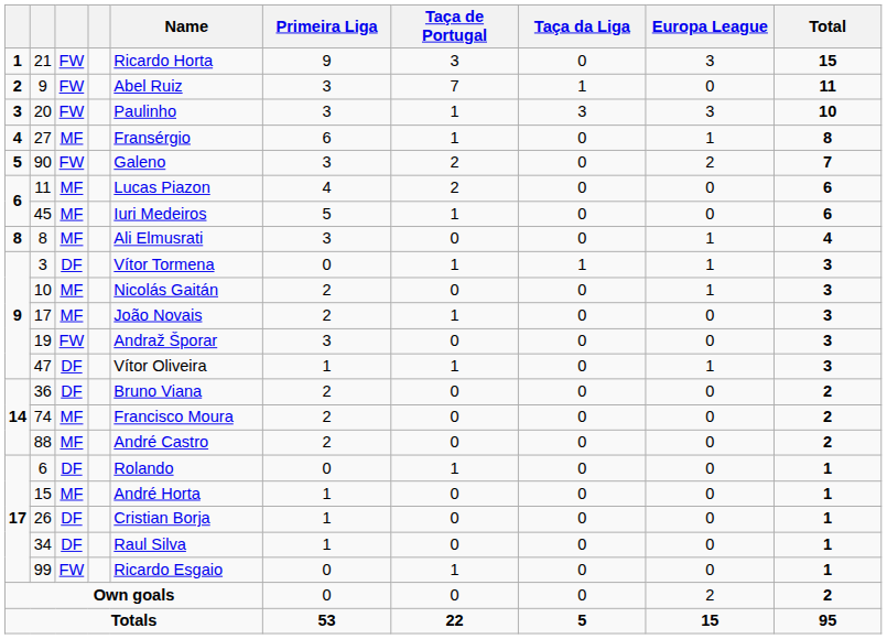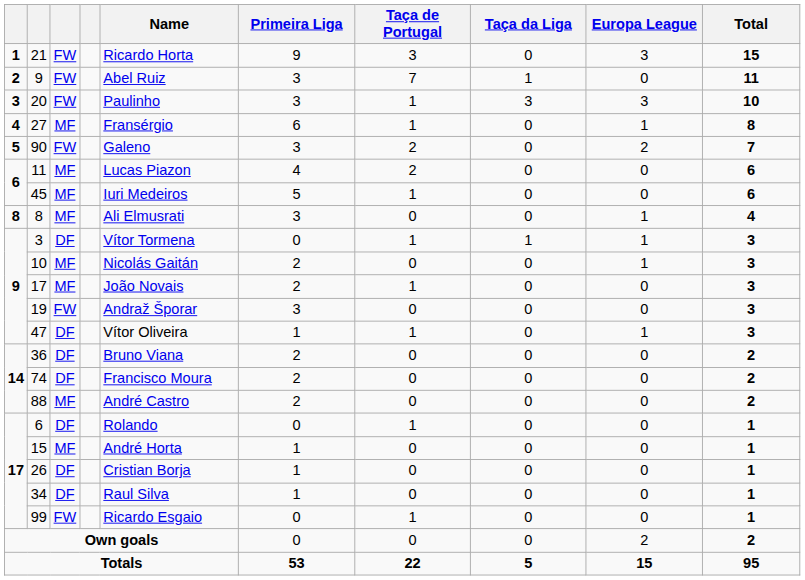74 | column 3: MF -> DF
